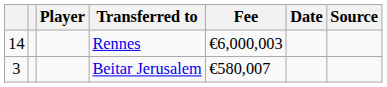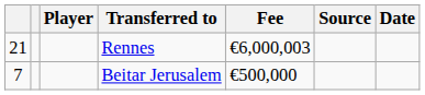columns swapped: Date <-> Source
Rennes | column 1: 14 -> 21
Beitar Jerusalem | column 1: 3 -> 7
Beitar Jerusalem | Fee: €580,007 -> €500,000
